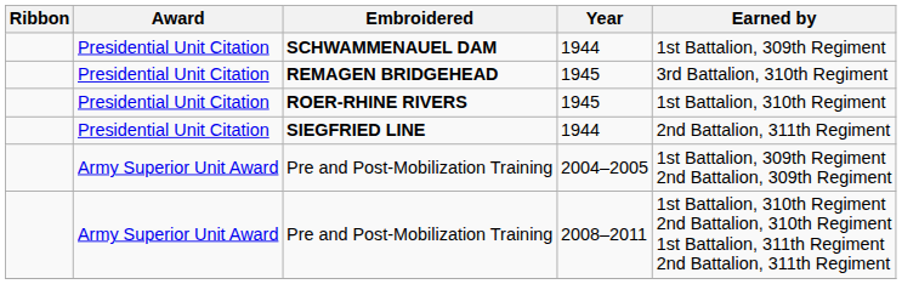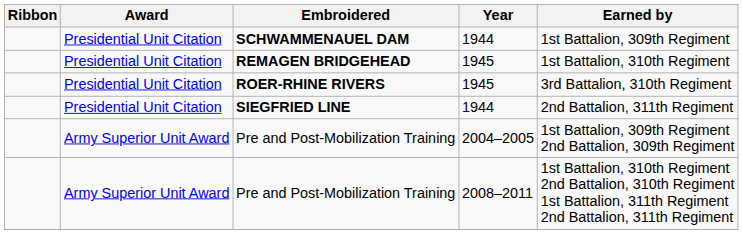REMAGEN BRIDGEHEAD | Earned by: 3rd Battalion, 310th Regiment -> 1st Battalion, 310th Regiment
ROER-RHINE RIVERS | Earned by: 1st Battalion, 310th Regiment -> 3rd Battalion, 310th Regiment
